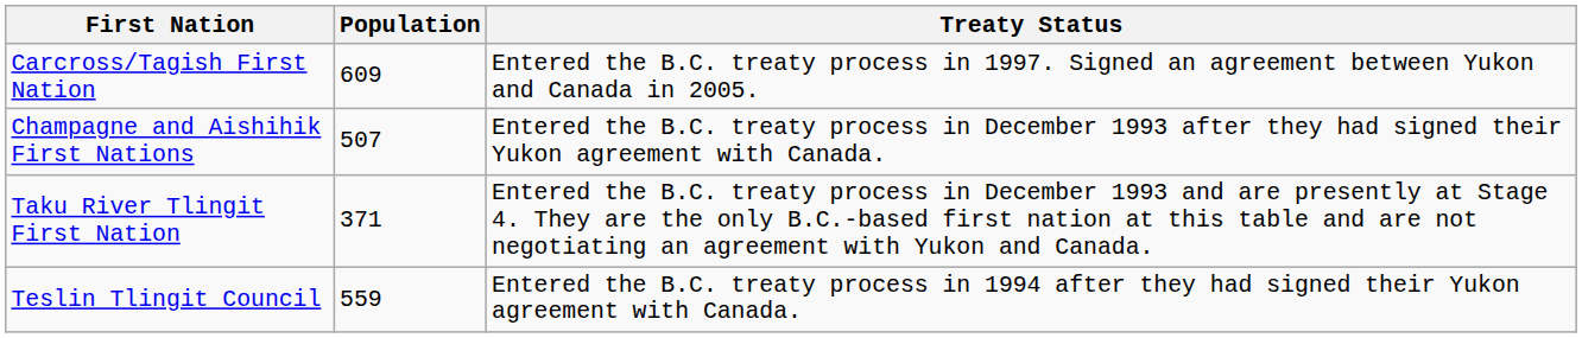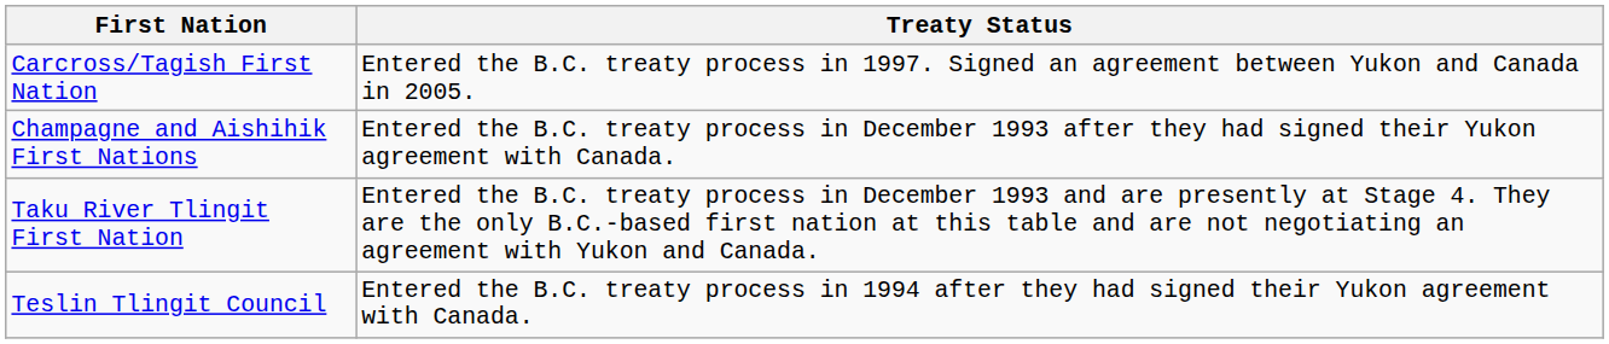- column: Population | 609 | 507 | 371 | 559
